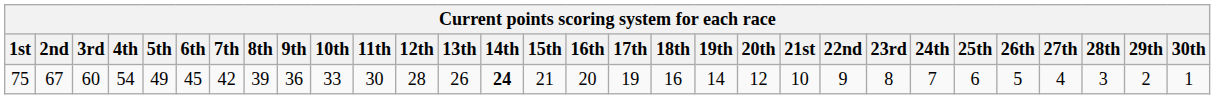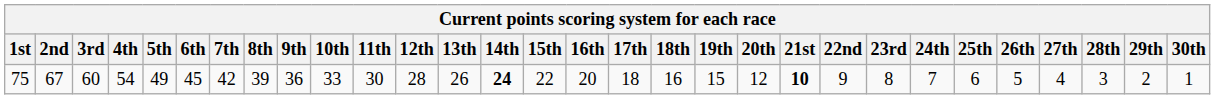75 | 15th: 21 -> 22
75 | 17th: 19 -> 18
75 | 19th: 14 -> 15
75 | 21st: normal -> bold
